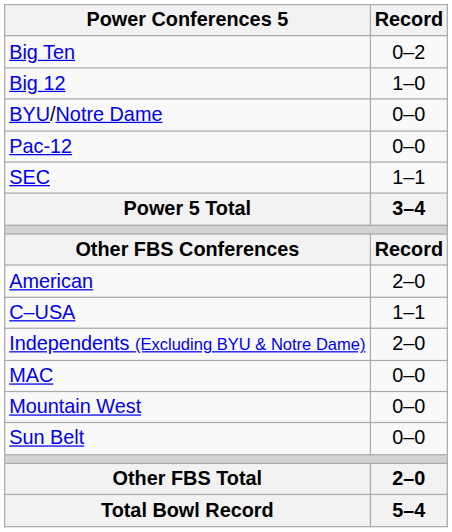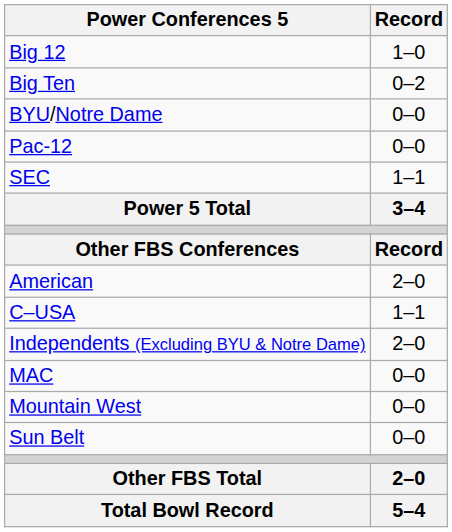rows swapped: Big Ten <-> Big 12
